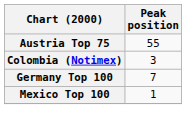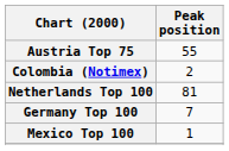Colombia (Notimex) | Peak position: 3 -> 2
+ row: Netherlands Top 100 | 81
